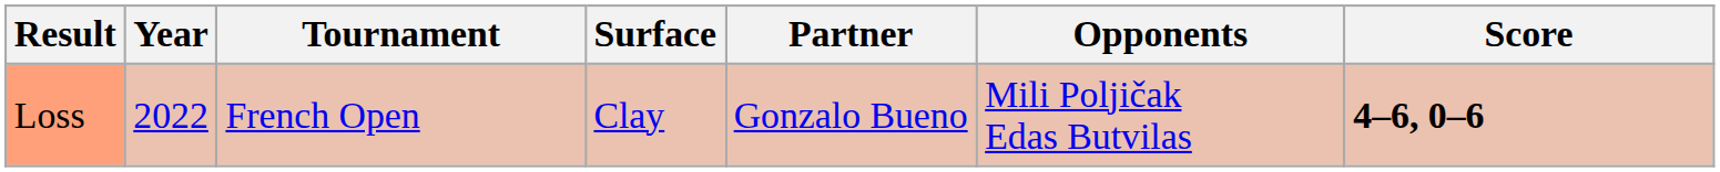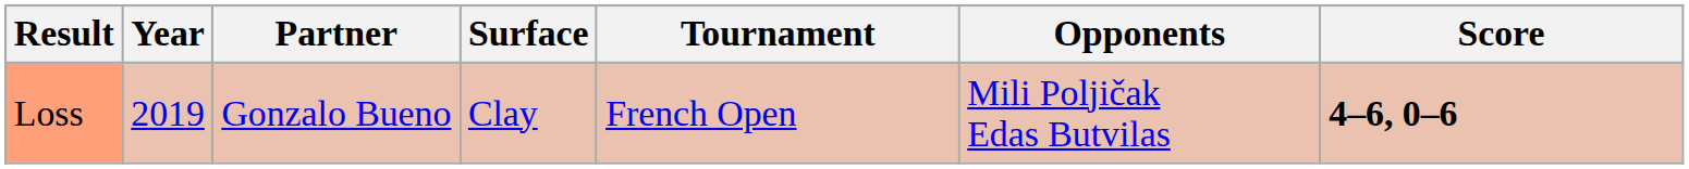columns swapped: Tournament <-> Partner
Loss | Year: 2022 -> 2019
